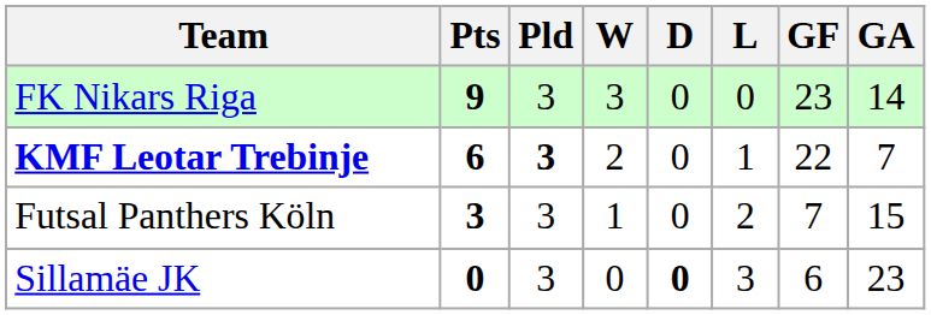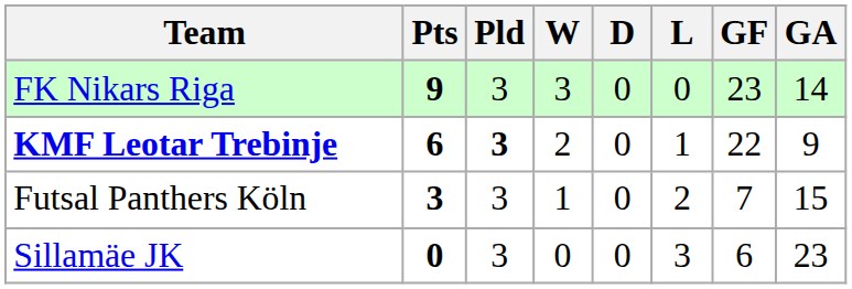KMF Leotar Trebinje | GA: 7 -> 9
Sillamäe JK | D: bold -> normal
